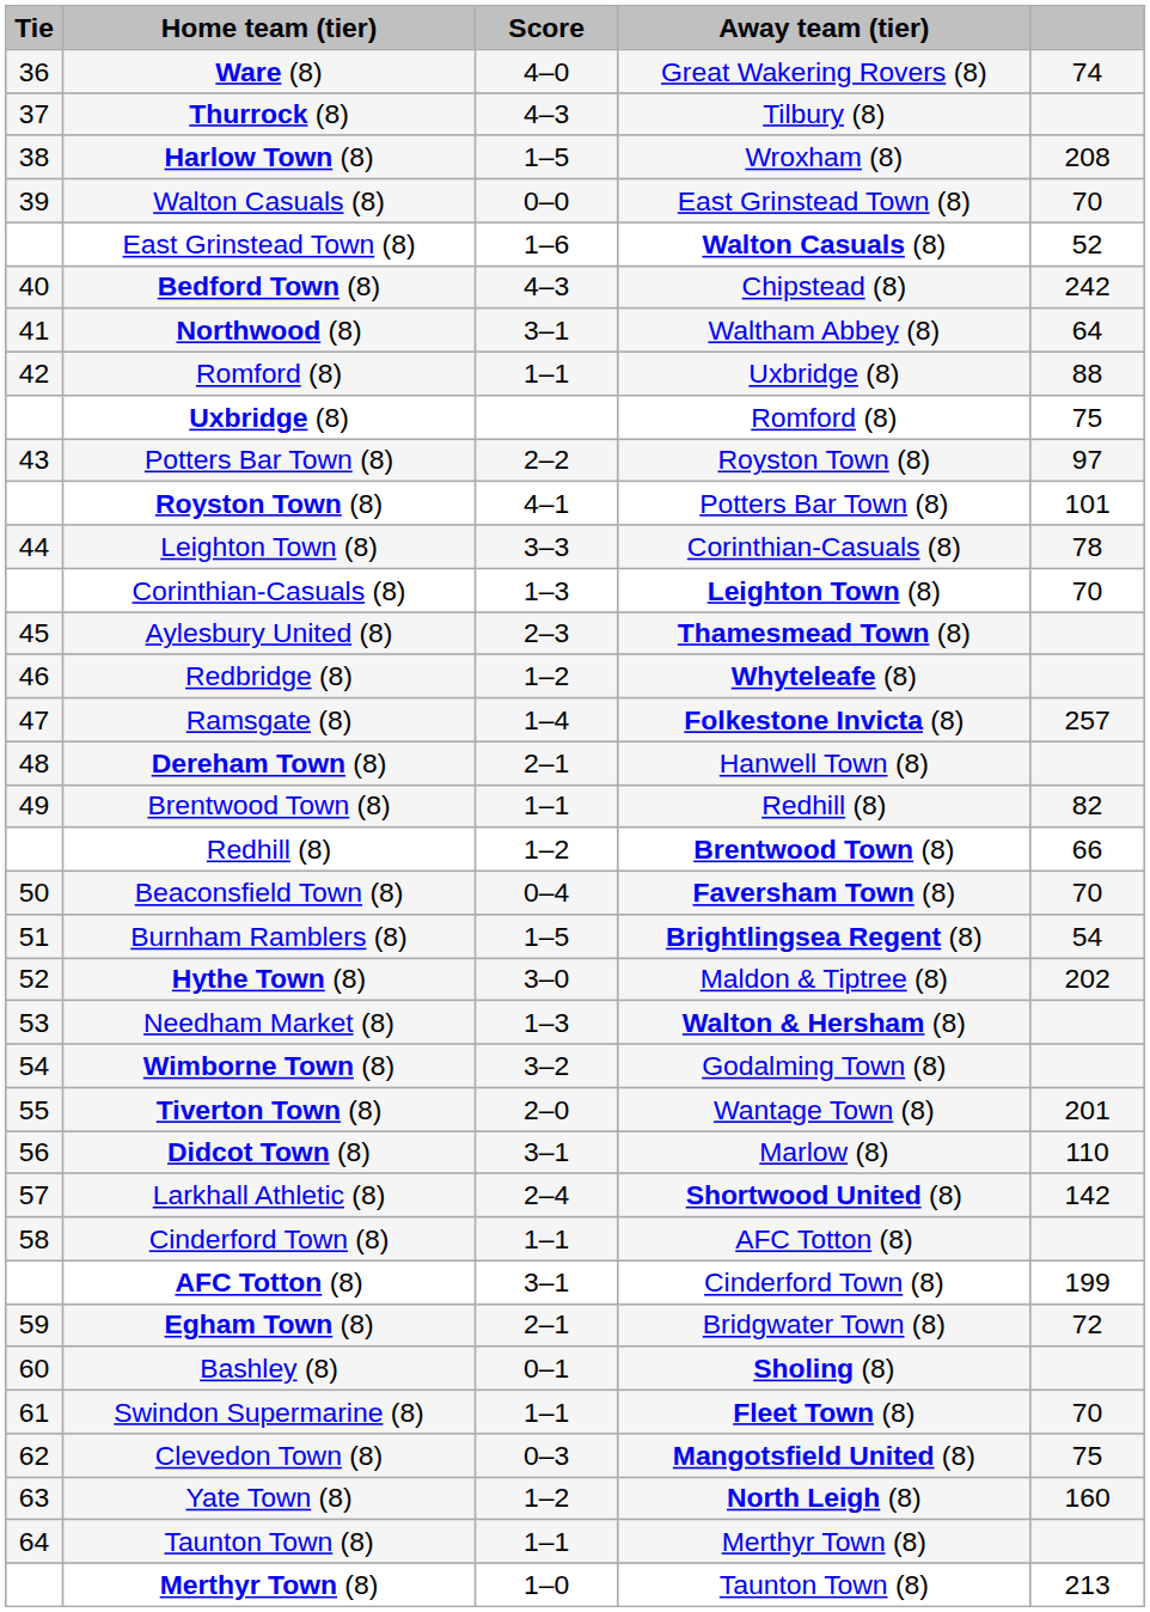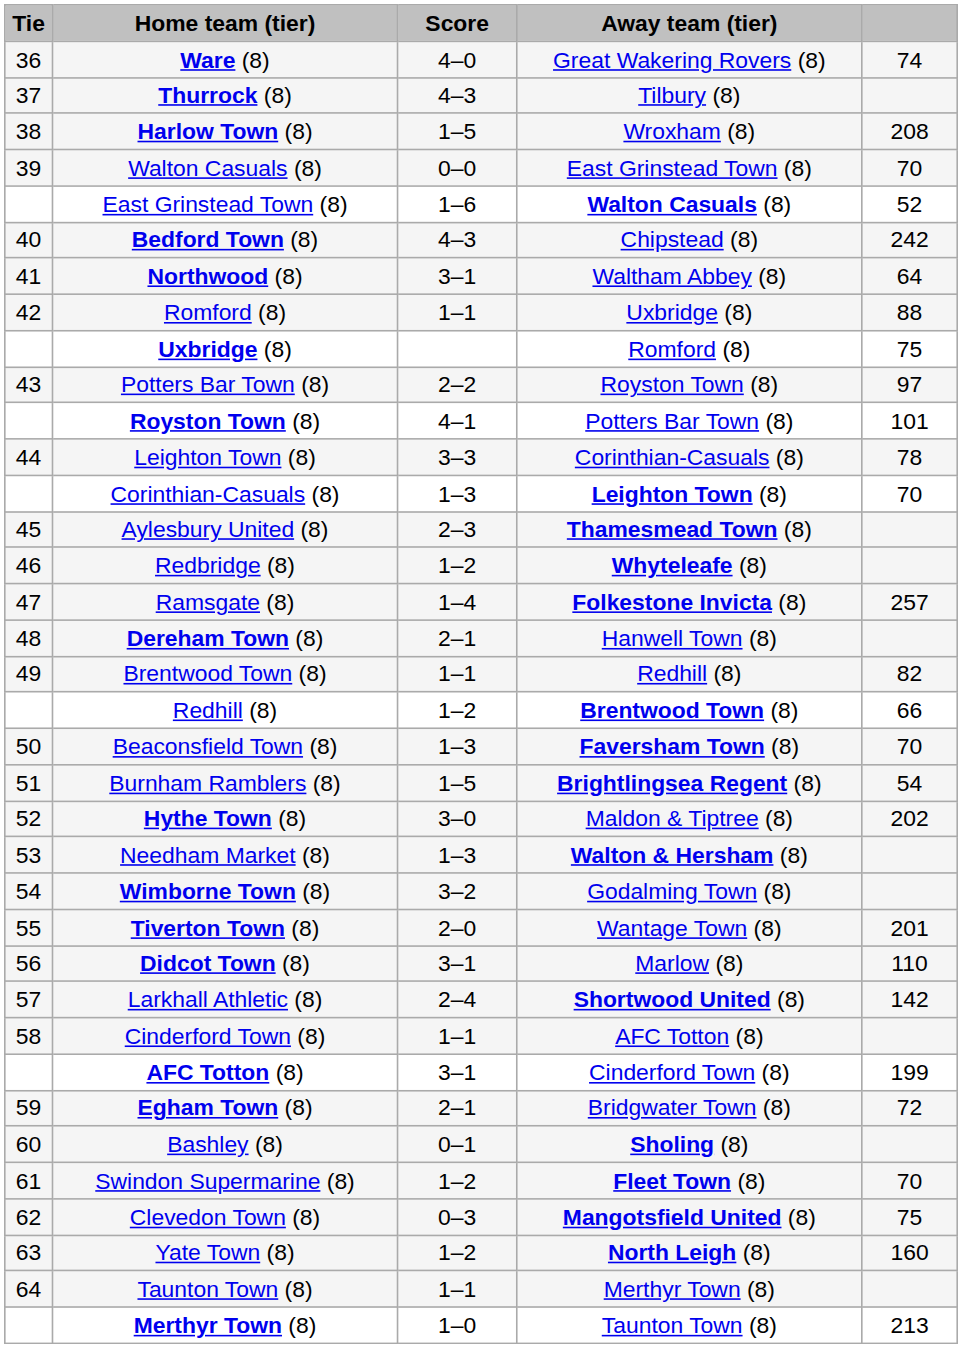Beaconsfield Town (8) | Score: 0–4 -> 1–3
Swindon Supermarine (8) | Score: 1–1 -> 1–2
